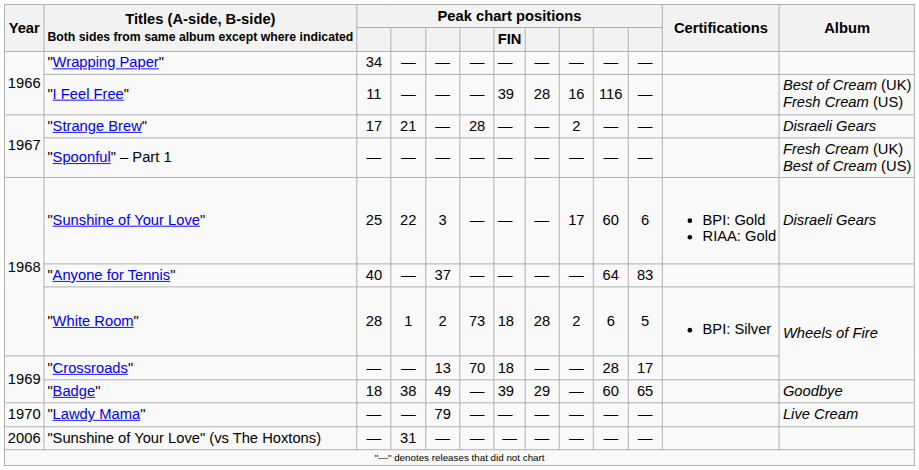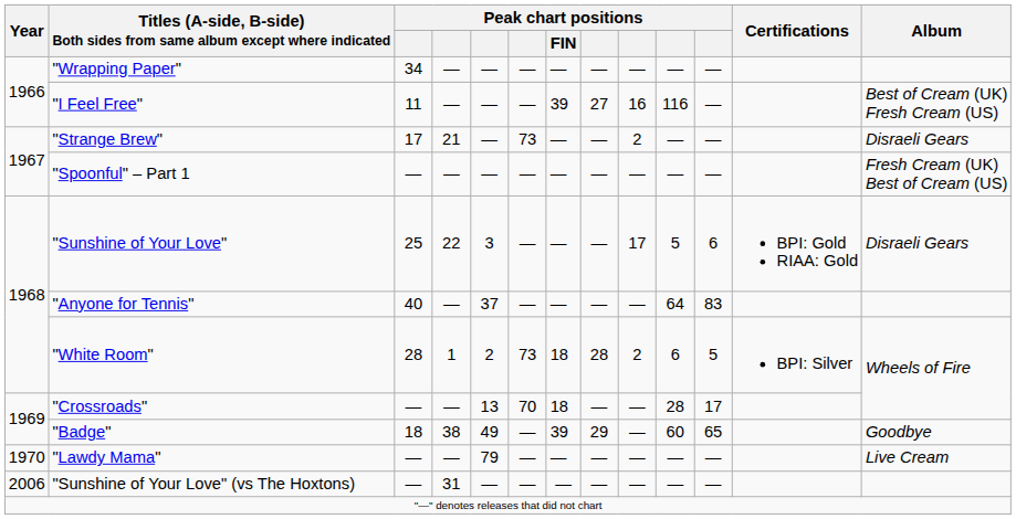"I Feel Free" | column 8: 28 -> 27
"Strange Brew" | column 6: 28 -> 73
"Sunshine of Your Love" | column 10: 60 -> 5
